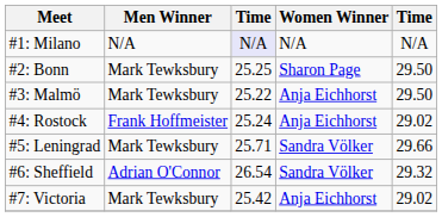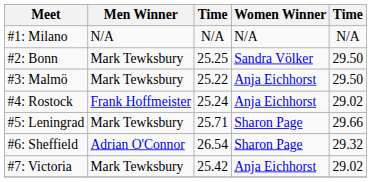#1: Milano | column 3: lavender background -> no background
#2: Bonn | Women Winner: Sharon Page -> Sandra Völker
#5: Leningrad | Women Winner: Sandra Völker -> Sharon Page
#6: Sheffield | Women Winner: Sandra Völker -> Sharon Page
